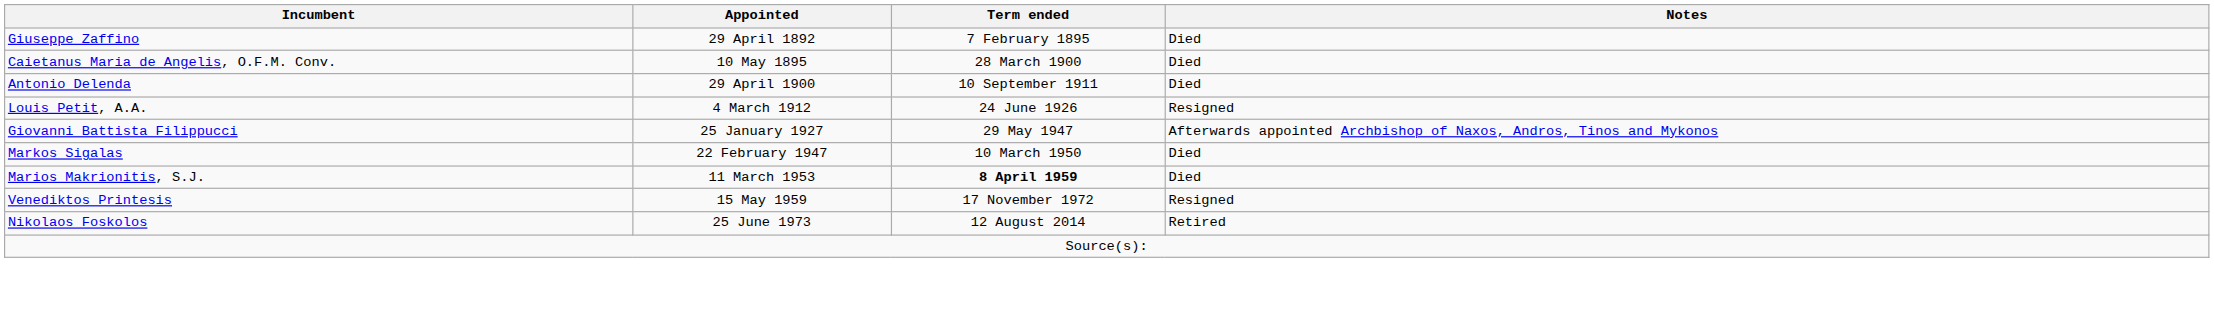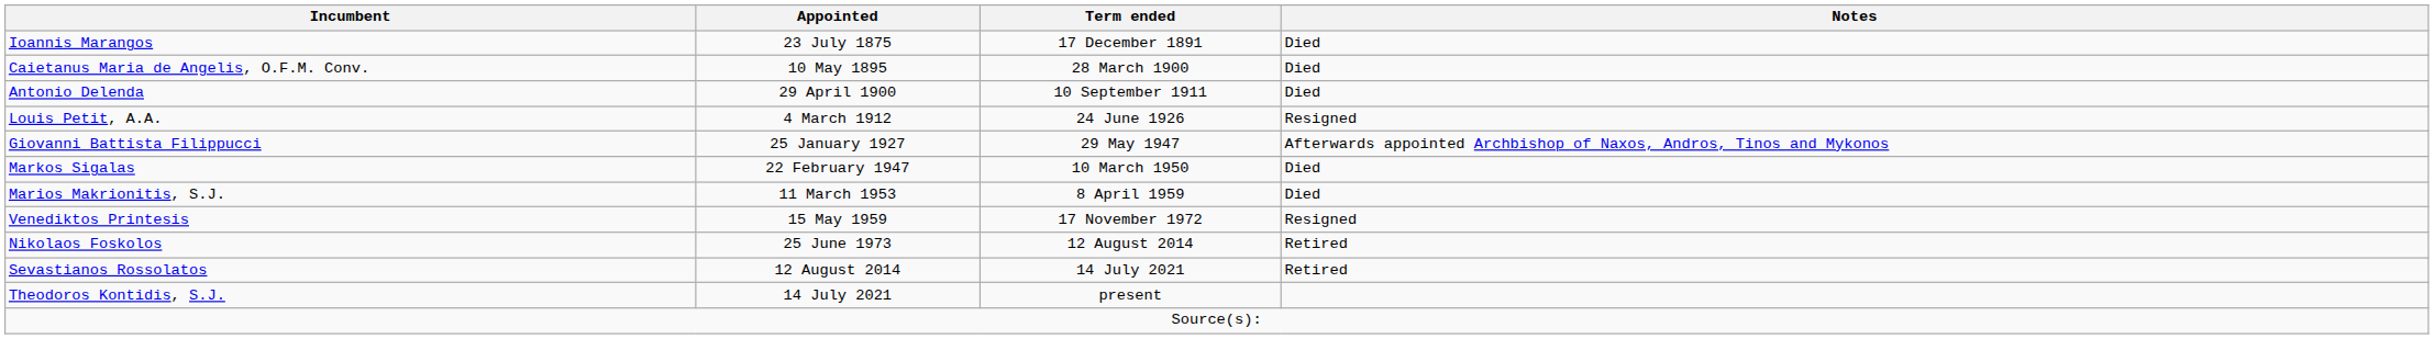+ row: Ioannis Marangos | 23 July 1875 | 17 December 1891 | Died
- row: Giuseppe Zaffino | 29 April 1892 | 7 February 1895 | Died
Marios Makrionitis, S.J. | Term ended: bold -> normal
+ row: Sevastianos Rossolatos | 12 August 2014 | 14 July 2021 | Retired
+ row: Theodoros Kontidis, S.J. | 14 July 2021 | present
